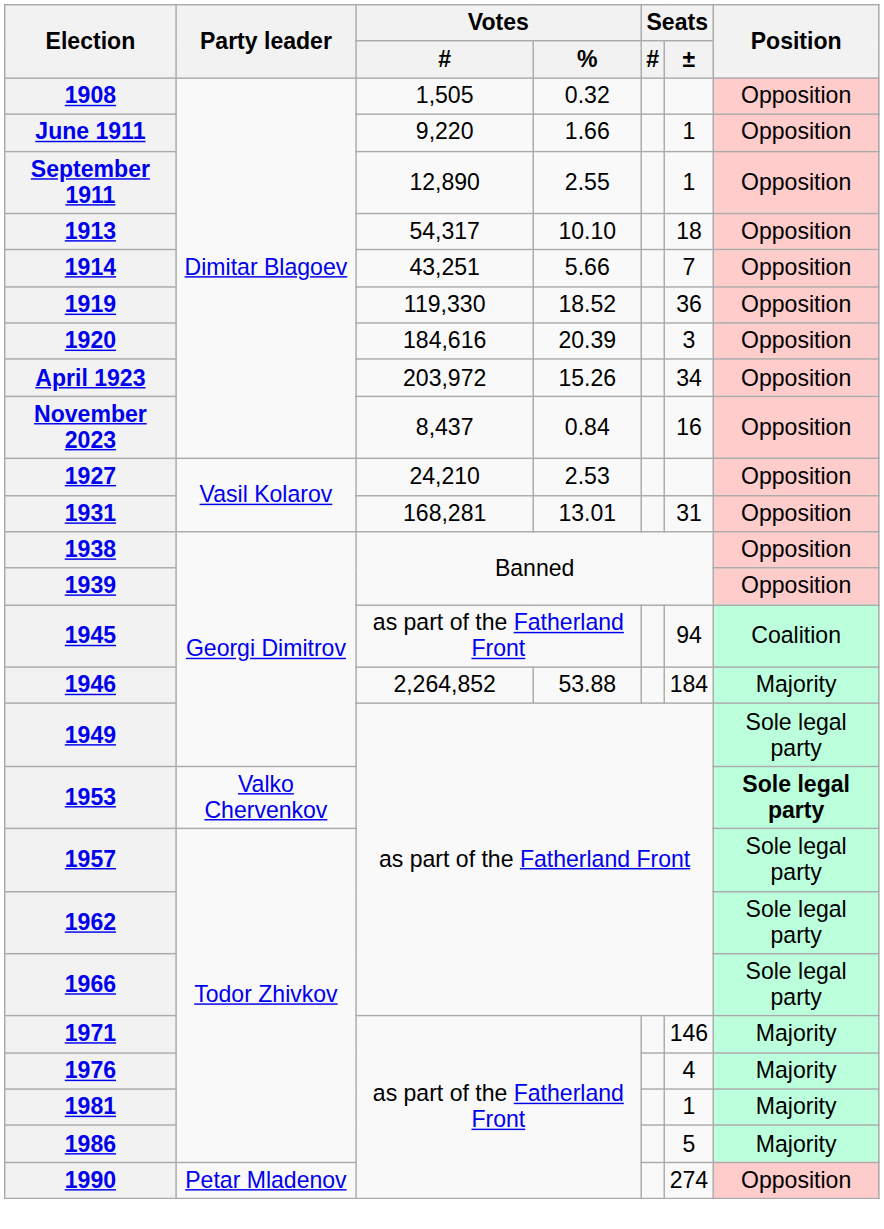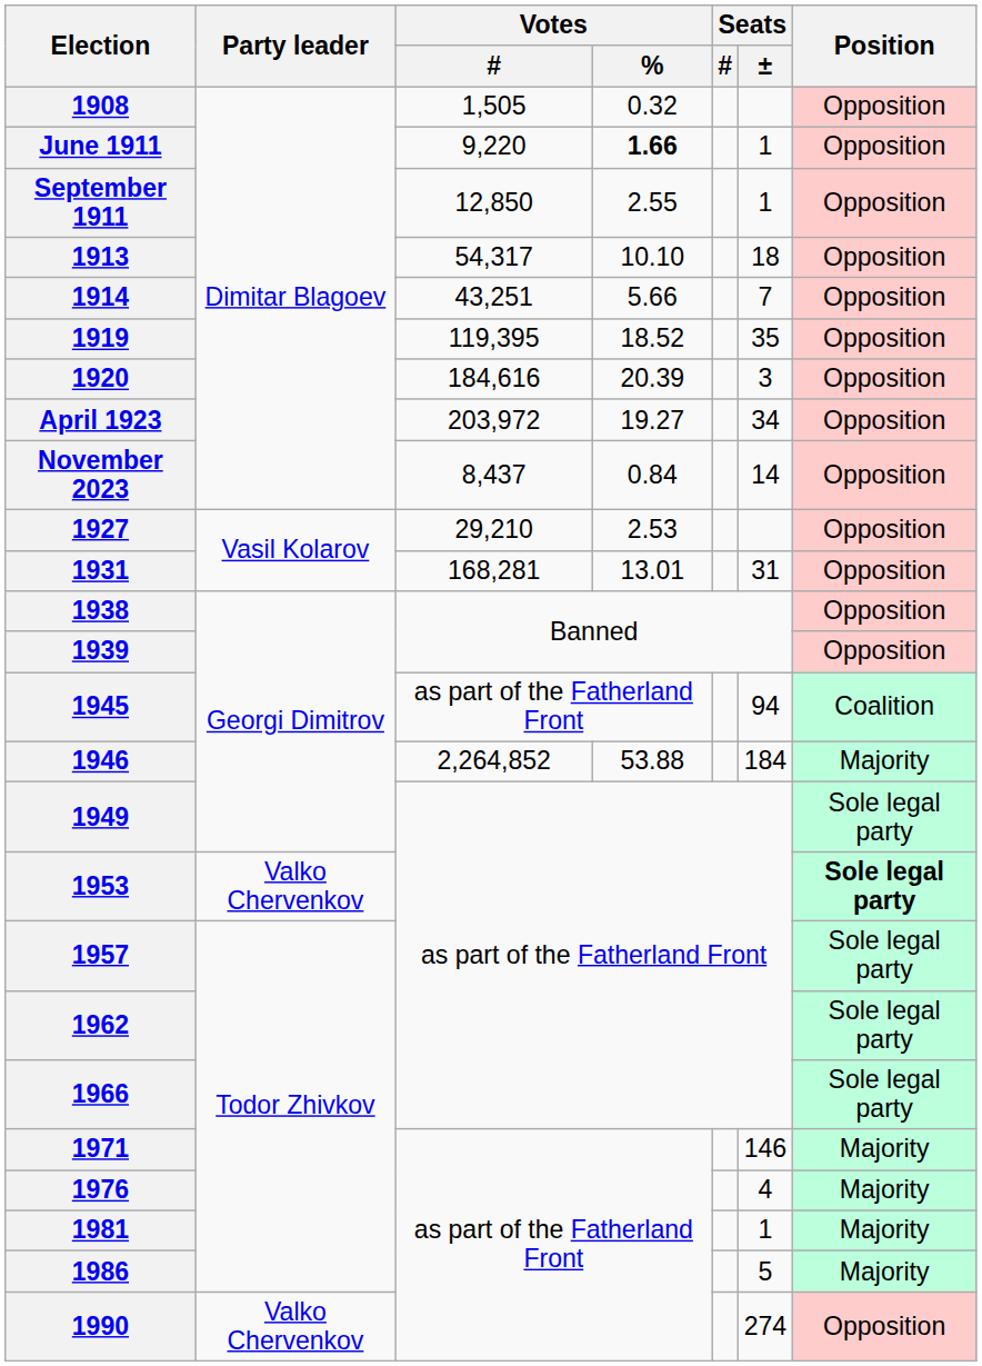June 1911 | Votes / %: normal -> bold
September 1911 | Votes / #: 12,890 -> 12,850
1919 | Votes / #: 119,330 -> 119,395
1919 | Seats / ±: 36 -> 35
April 1923 | Votes / %: 15.26 -> 19.27
November 2023 | Seats / ±: 16 -> 14
1927 | Votes / #: 24,210 -> 29,210
1990 | Party leader: Petar Mladenov -> Valko Chervenkov
